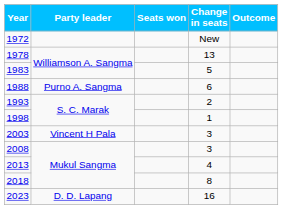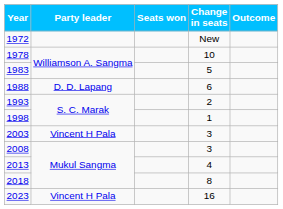1978 | Change in seats: 13 -> 10
1988 | Party leader: Purno A. Sangma -> D. D. Lapang
2023 | Party leader: D. D. Lapang -> Vincent H Pala
